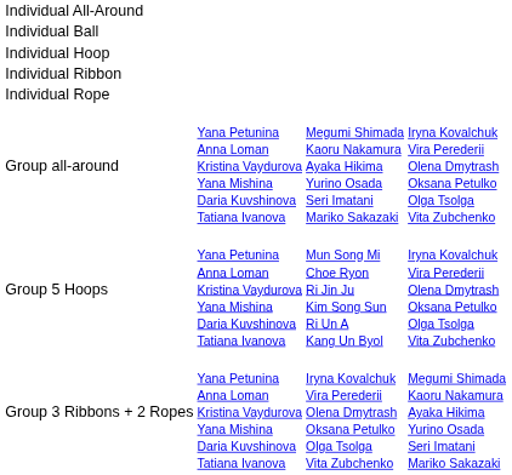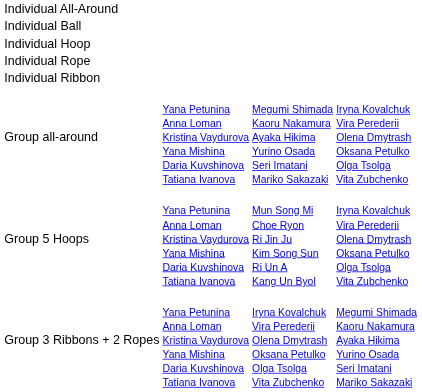rows swapped: Individual Ribbon <-> Individual Rope
